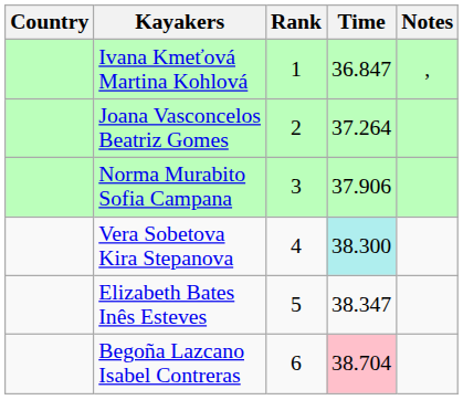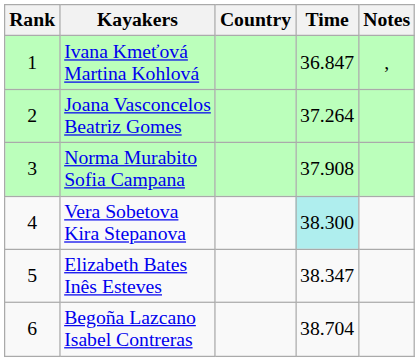columns swapped: Rank <-> Country
Norma Murabito Sofia Campana | Time: 37.906 -> 37.908
Begoña Lazcano Isabel Contreras | Time: pink background -> no background
